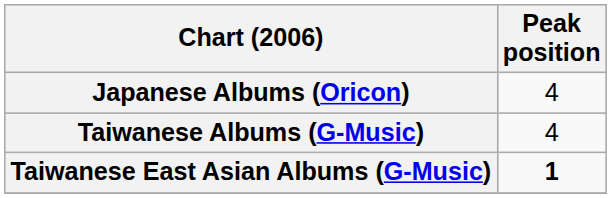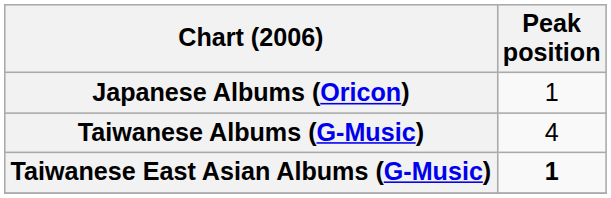Japanese Albums (Oricon) | Peak position: 4 -> 1
